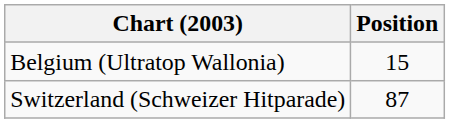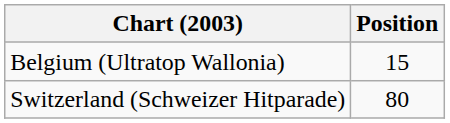Switzerland (Schweizer Hitparade) | Position: 87 -> 80
